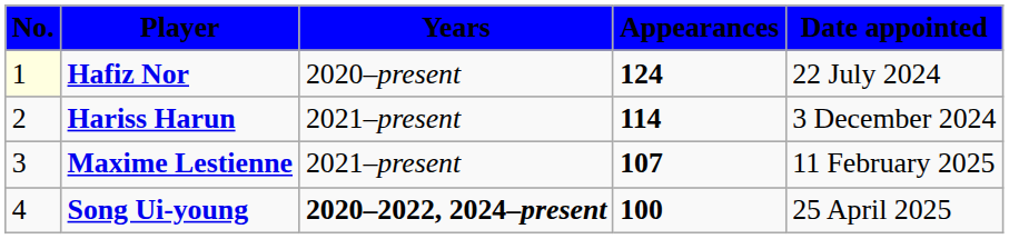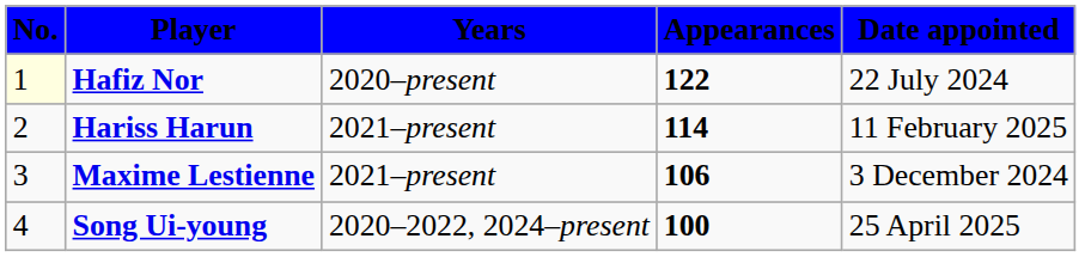Hafiz Nor | Appearances: 124 -> 122
Hariss Harun | Date appointed: 3 December 2024 -> 11 February 2025
Maxime Lestienne | Appearances: 107 -> 106
Maxime Lestienne | Date appointed: 11 February 2025 -> 3 December 2024
Song Ui-young | Years: bold -> normal
